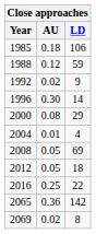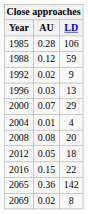1985 | AU: 0.18 -> 0.28
1996 | AU: 0.30 -> 0.03
1996 | LD: 14 -> 13
2000 | AU: 0.08 -> 0.07
2008 | AU: 0.05 -> 0.08
2008 | LD: 69 -> 20
2016 | AU: 0.25 -> 0.15
